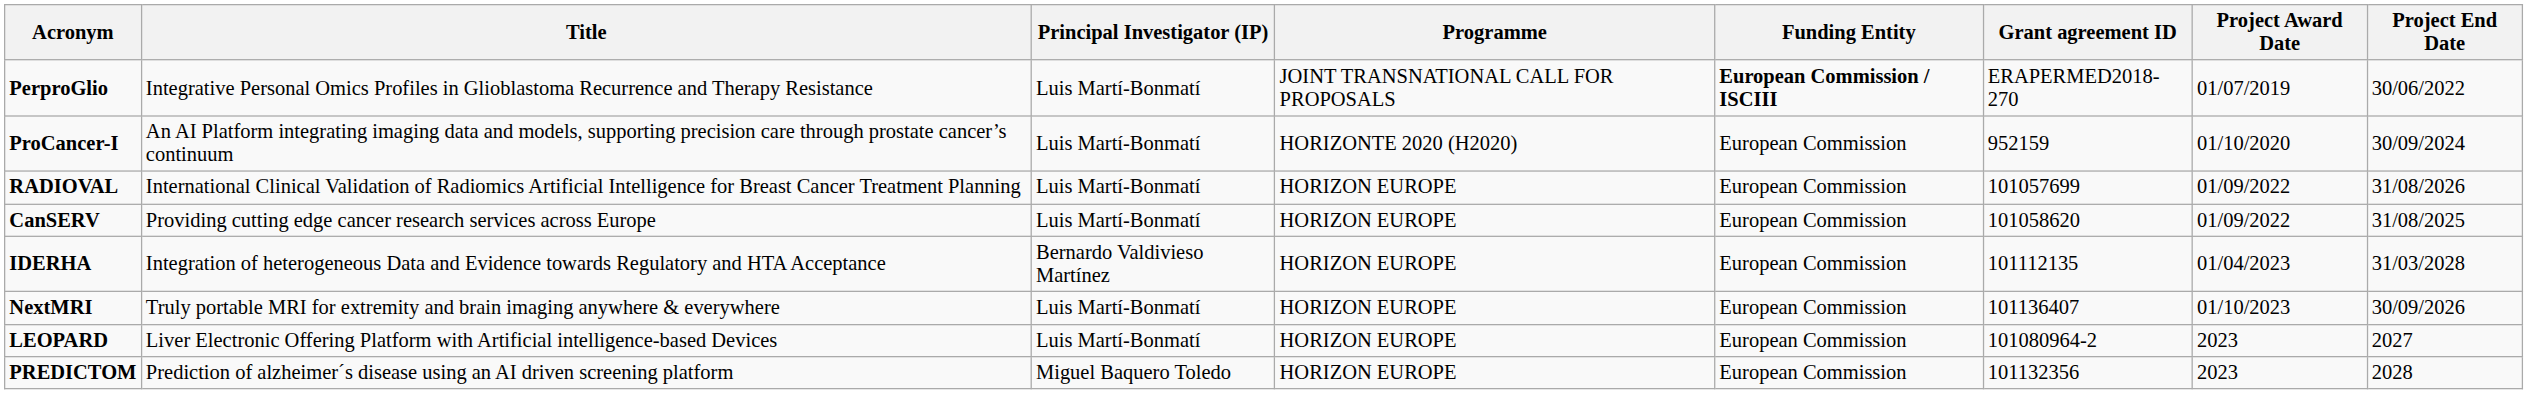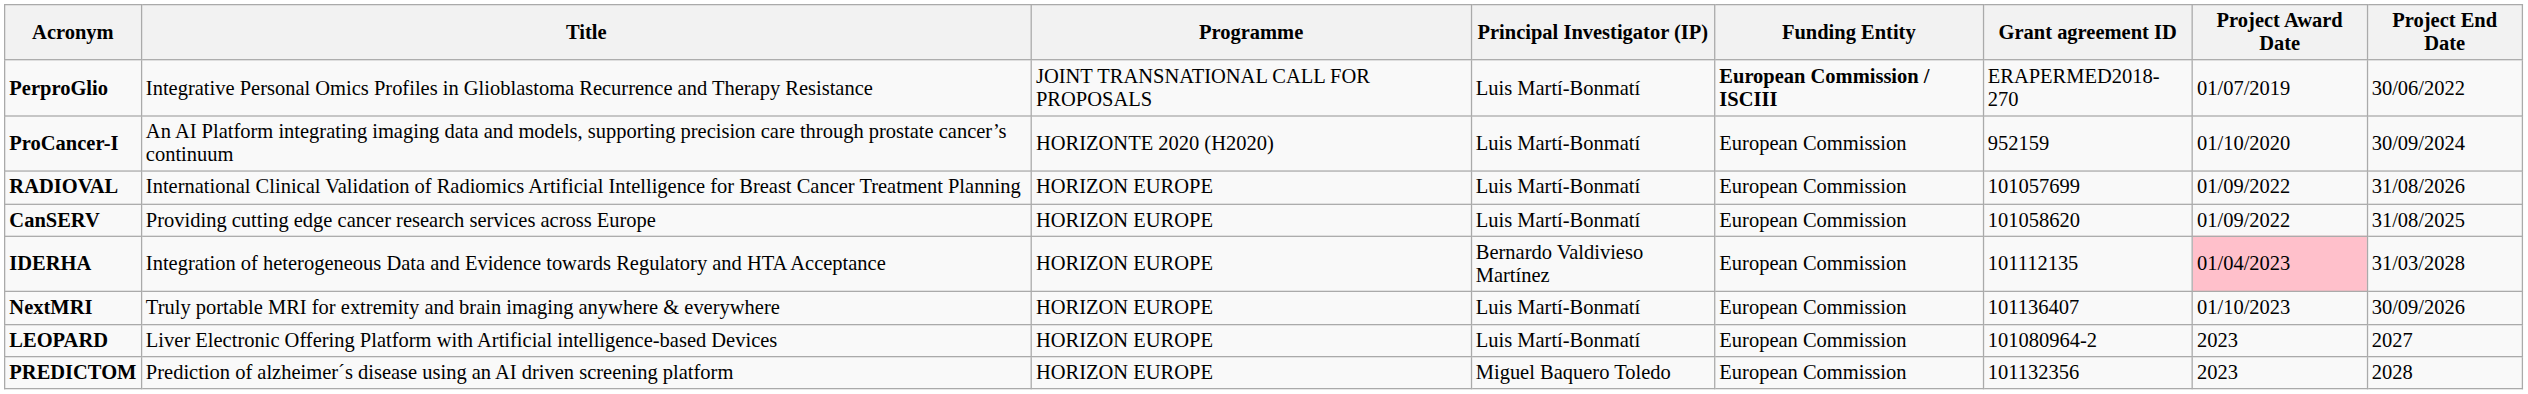columns swapped: Principal Investigator (IP) <-> Programme
IDERHA | Project Award Date: no background -> pink background
